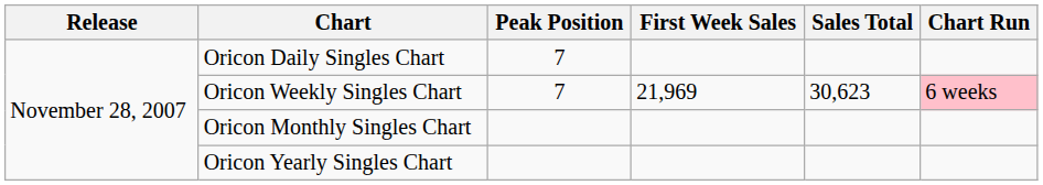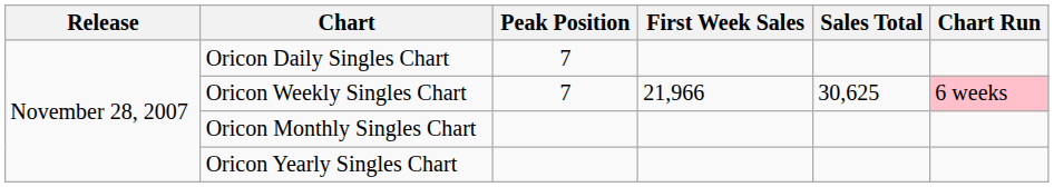Oricon Weekly Singles Chart | First Week Sales: 21,969 -> 21,966
Oricon Weekly Singles Chart | Sales Total: 30,623 -> 30,625
